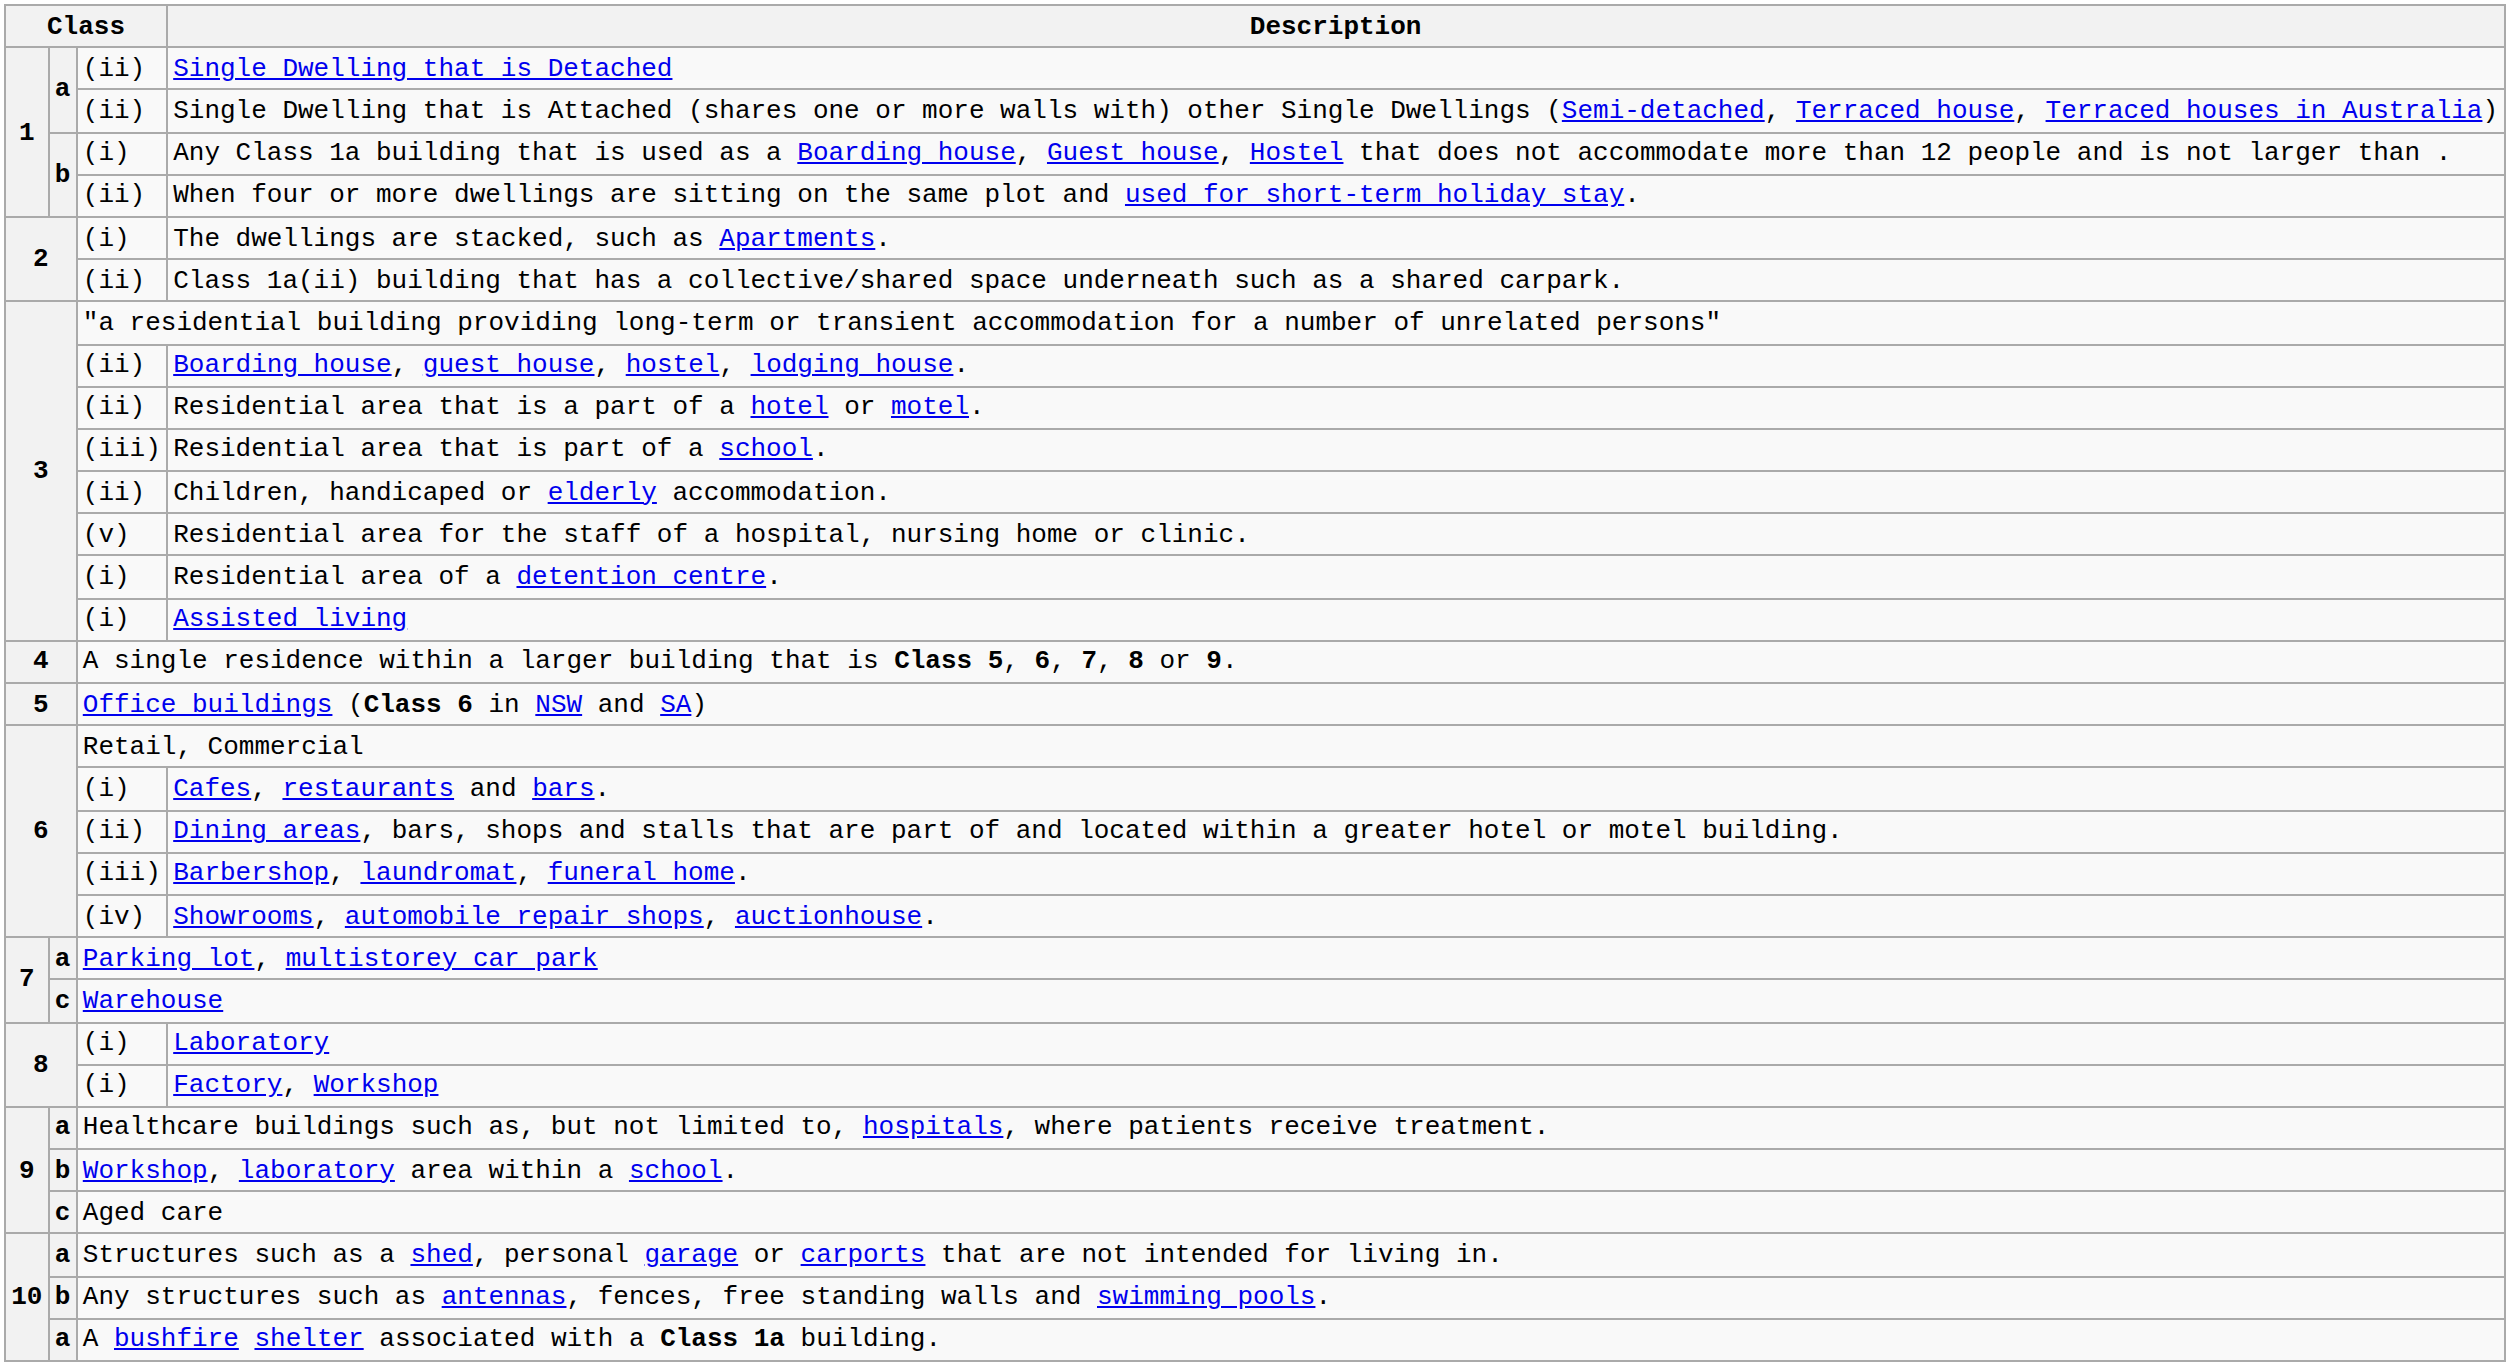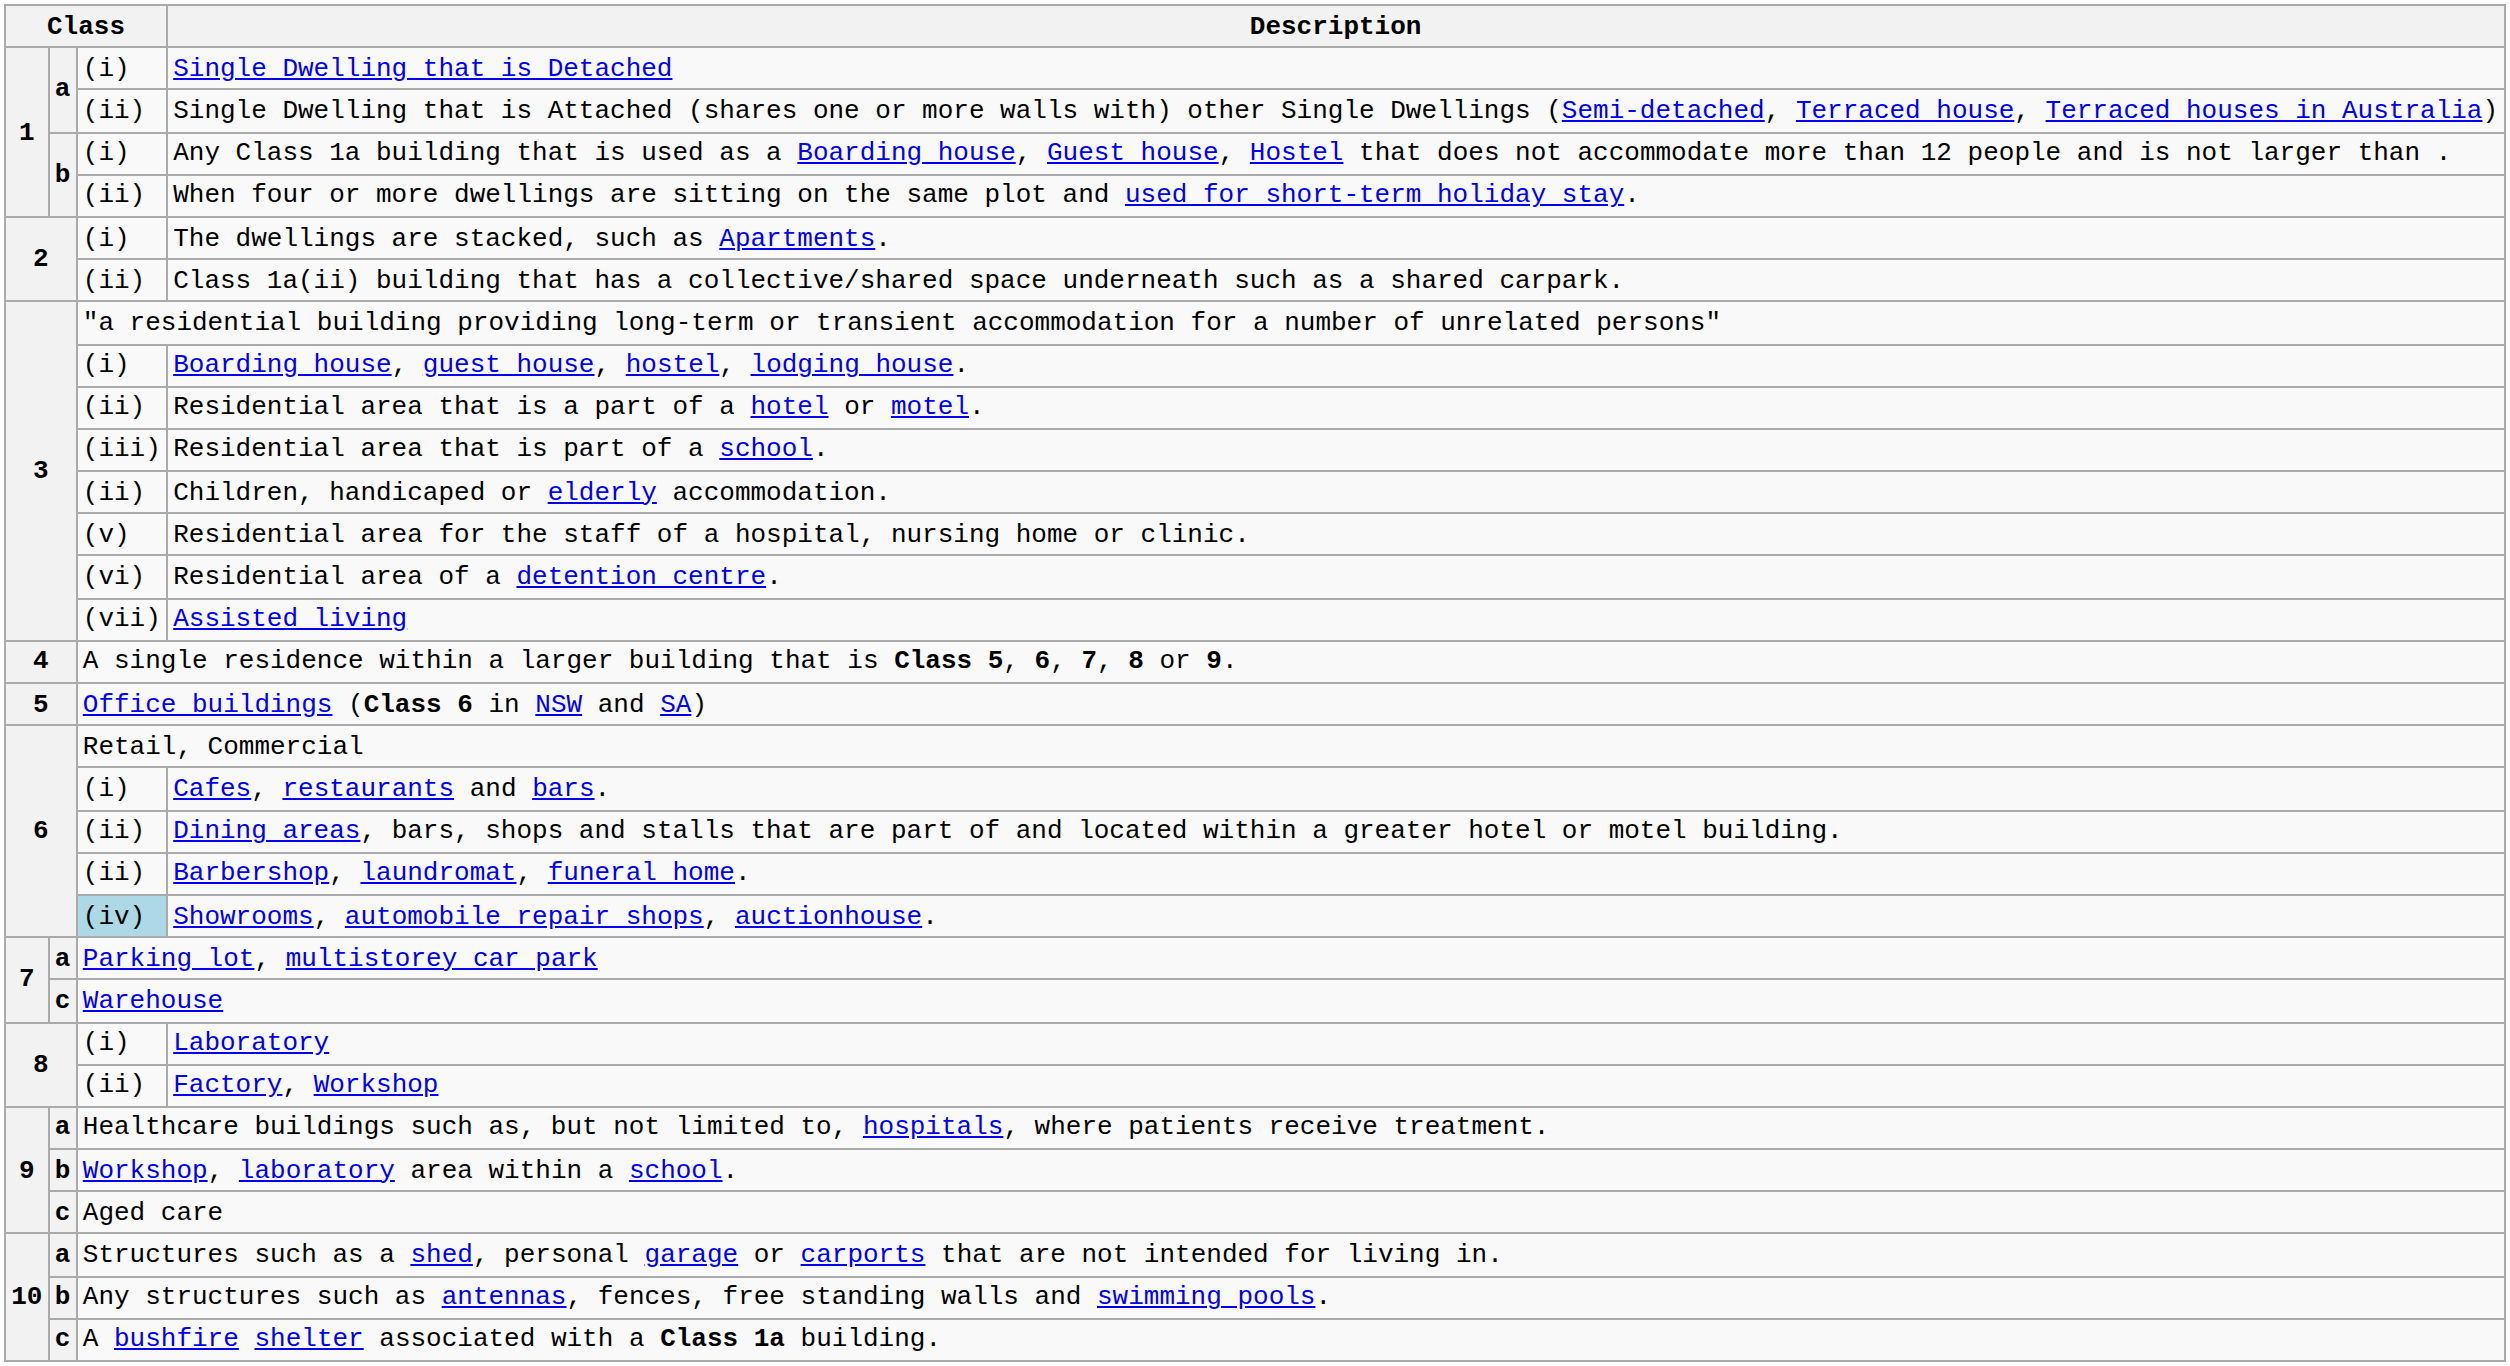Single Dwelling that is Detached | column 3: (ii) -> (i)
Boarding house, guest house, hostel, lodging house. | column 3: (ii) -> (i)
Residential area of a detention centre. | column 3: (i) -> (vi)
Assisted living | column 3: (i) -> (vii)
Barbershop, laundromat, funeral home. | column 3: (iii) -> (ii)
Showrooms, automobile repair shops, auctionhouse. | column 3: no background -> lightblue background
Factory, Workshop | column 3: (i) -> (ii)
A bushfire shelter associated with a Class 1a building. | column 2: a -> c
